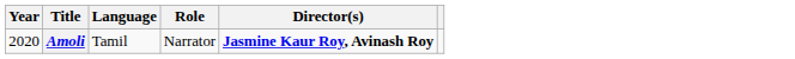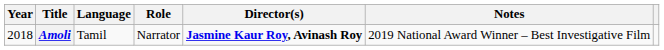+ column: Notes | 2019 National Award Winner – Best Investigative Film
Amoli | Year: 2020 -> 2018
